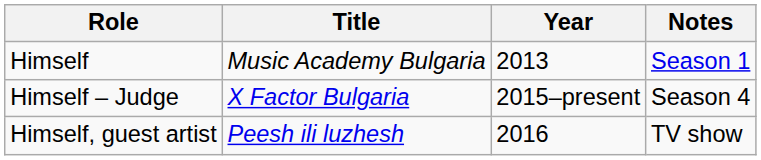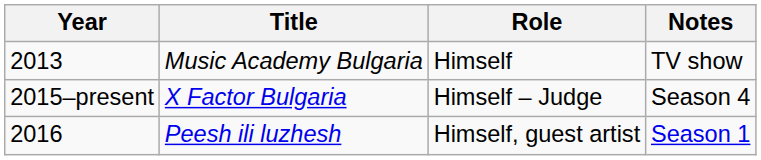columns swapped: Year <-> Role
Music Academy Bulgaria | Notes: Season 1 -> TV show
Peesh ili luzhesh | Notes: TV show -> Season 1
